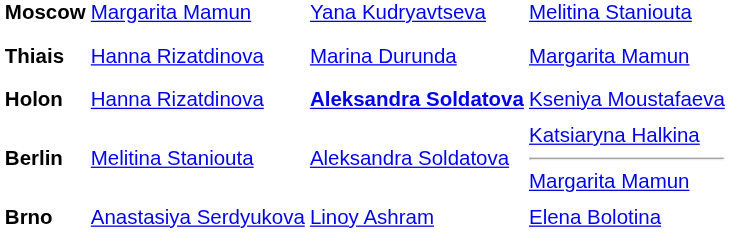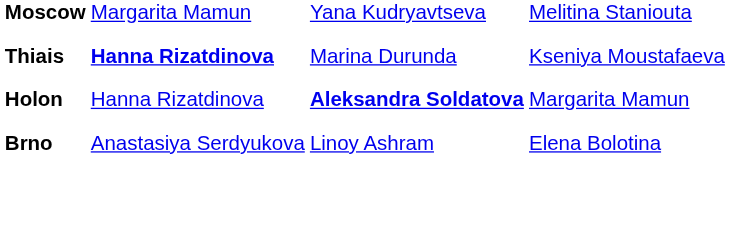Thiais | column 2: normal -> bold
Thiais | column 4: Margarita Mamun -> Kseniya Moustafaeva
Holon | column 4: Kseniya Moustafaeva -> Margarita Mamun
- row: Berlin | Melitina Staniouta | Aleksandra Soldatova | Katsiaryna Halkina Margarita Mamun
